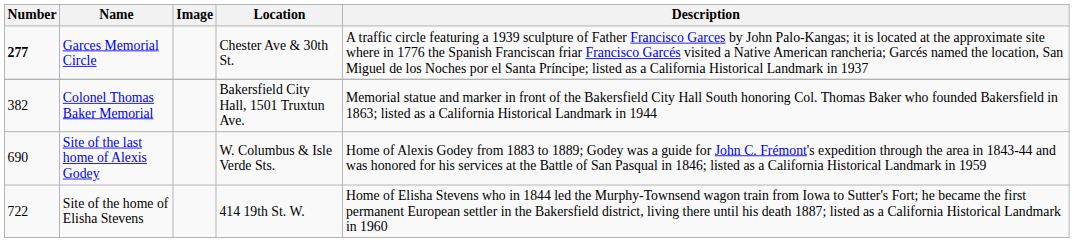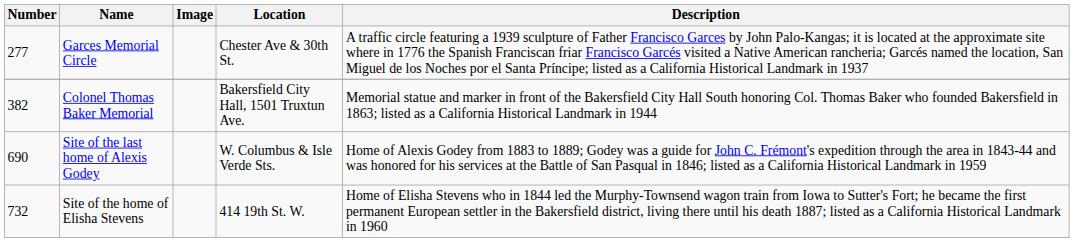Garces Memorial Circle | Number: bold -> normal
Site of the home of Elisha Stevens | Number: 722 -> 732
